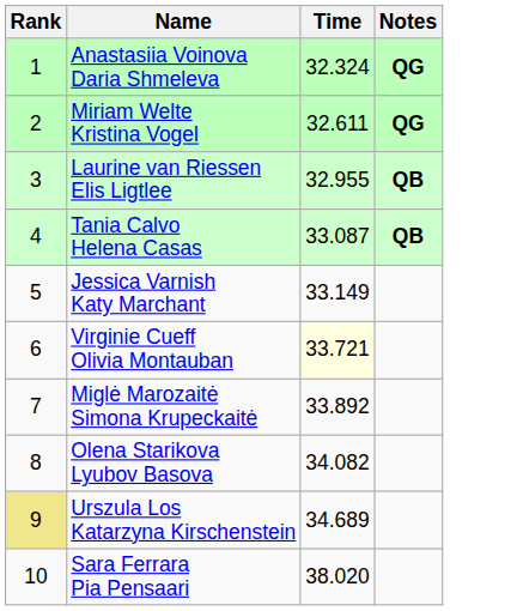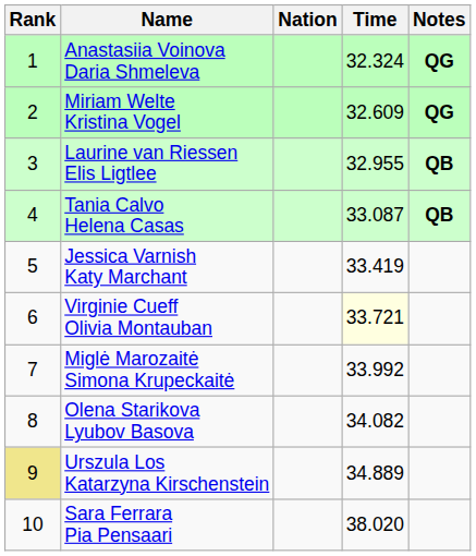+ column: Nation
Miriam Welte Kristina Vogel | Time: 32.611 -> 32.609
Jessica Varnish Katy Marchant | Time: 33.149 -> 33.419
Miglė Marozaitė Simona Krupeckaitė | Time: 33.892 -> 33.992
Urszula Los Katarzyna Kirschenstein | Time: 34.689 -> 34.889
